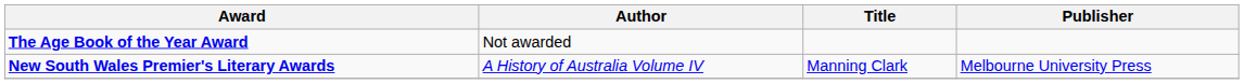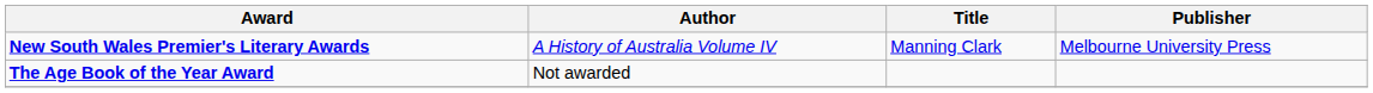rows swapped: The Age Book of the Year Award <-> New South Wales Premier's Literary Awards
